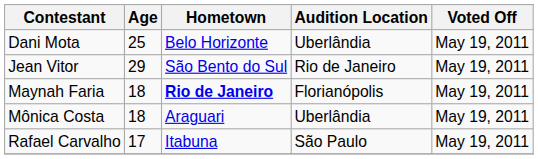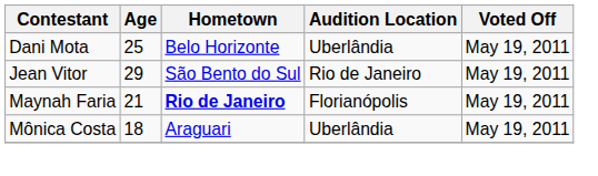Maynah Faria | Age: 18 -> 21
- row: Rafael Carvalho | 17 | Itabuna | São Paulo | May 19, 2011
